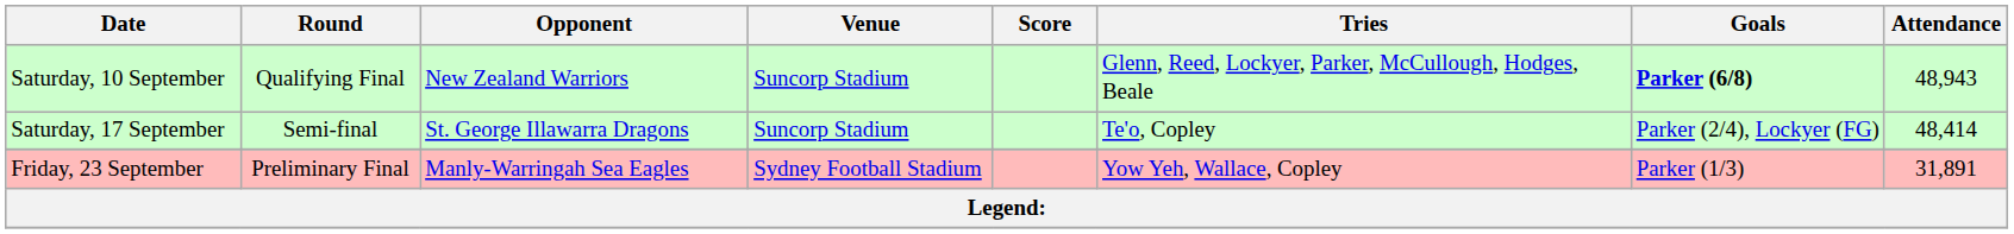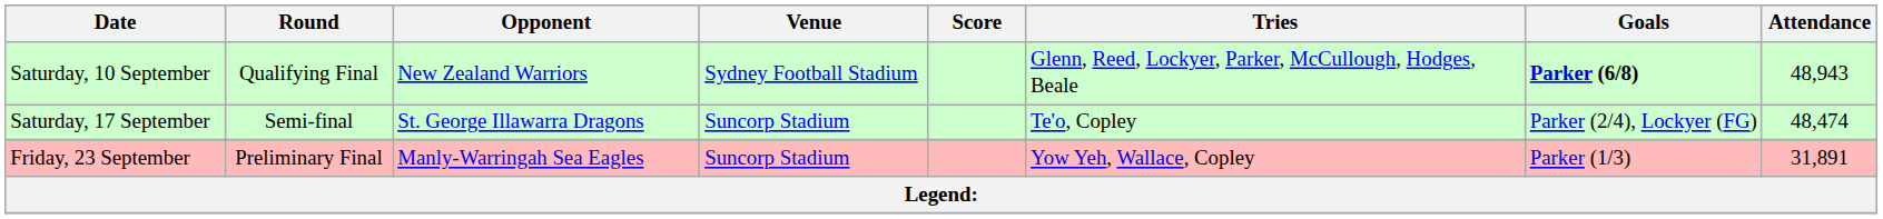Saturday, 10 September | Venue: Suncorp Stadium -> Sydney Football Stadium
Saturday, 17 September | Attendance: 48,414 -> 48,474
Friday, 23 September | Venue: Sydney Football Stadium -> Suncorp Stadium
